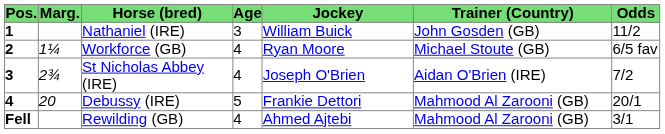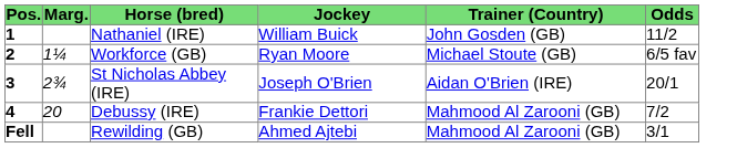- column: Age | 3 | 4 | 4 | 5 | 4
St Nicholas Abbey (IRE) | Odds: 7/2 -> 20/1
Debussy (IRE) | Odds: 20/1 -> 7/2
